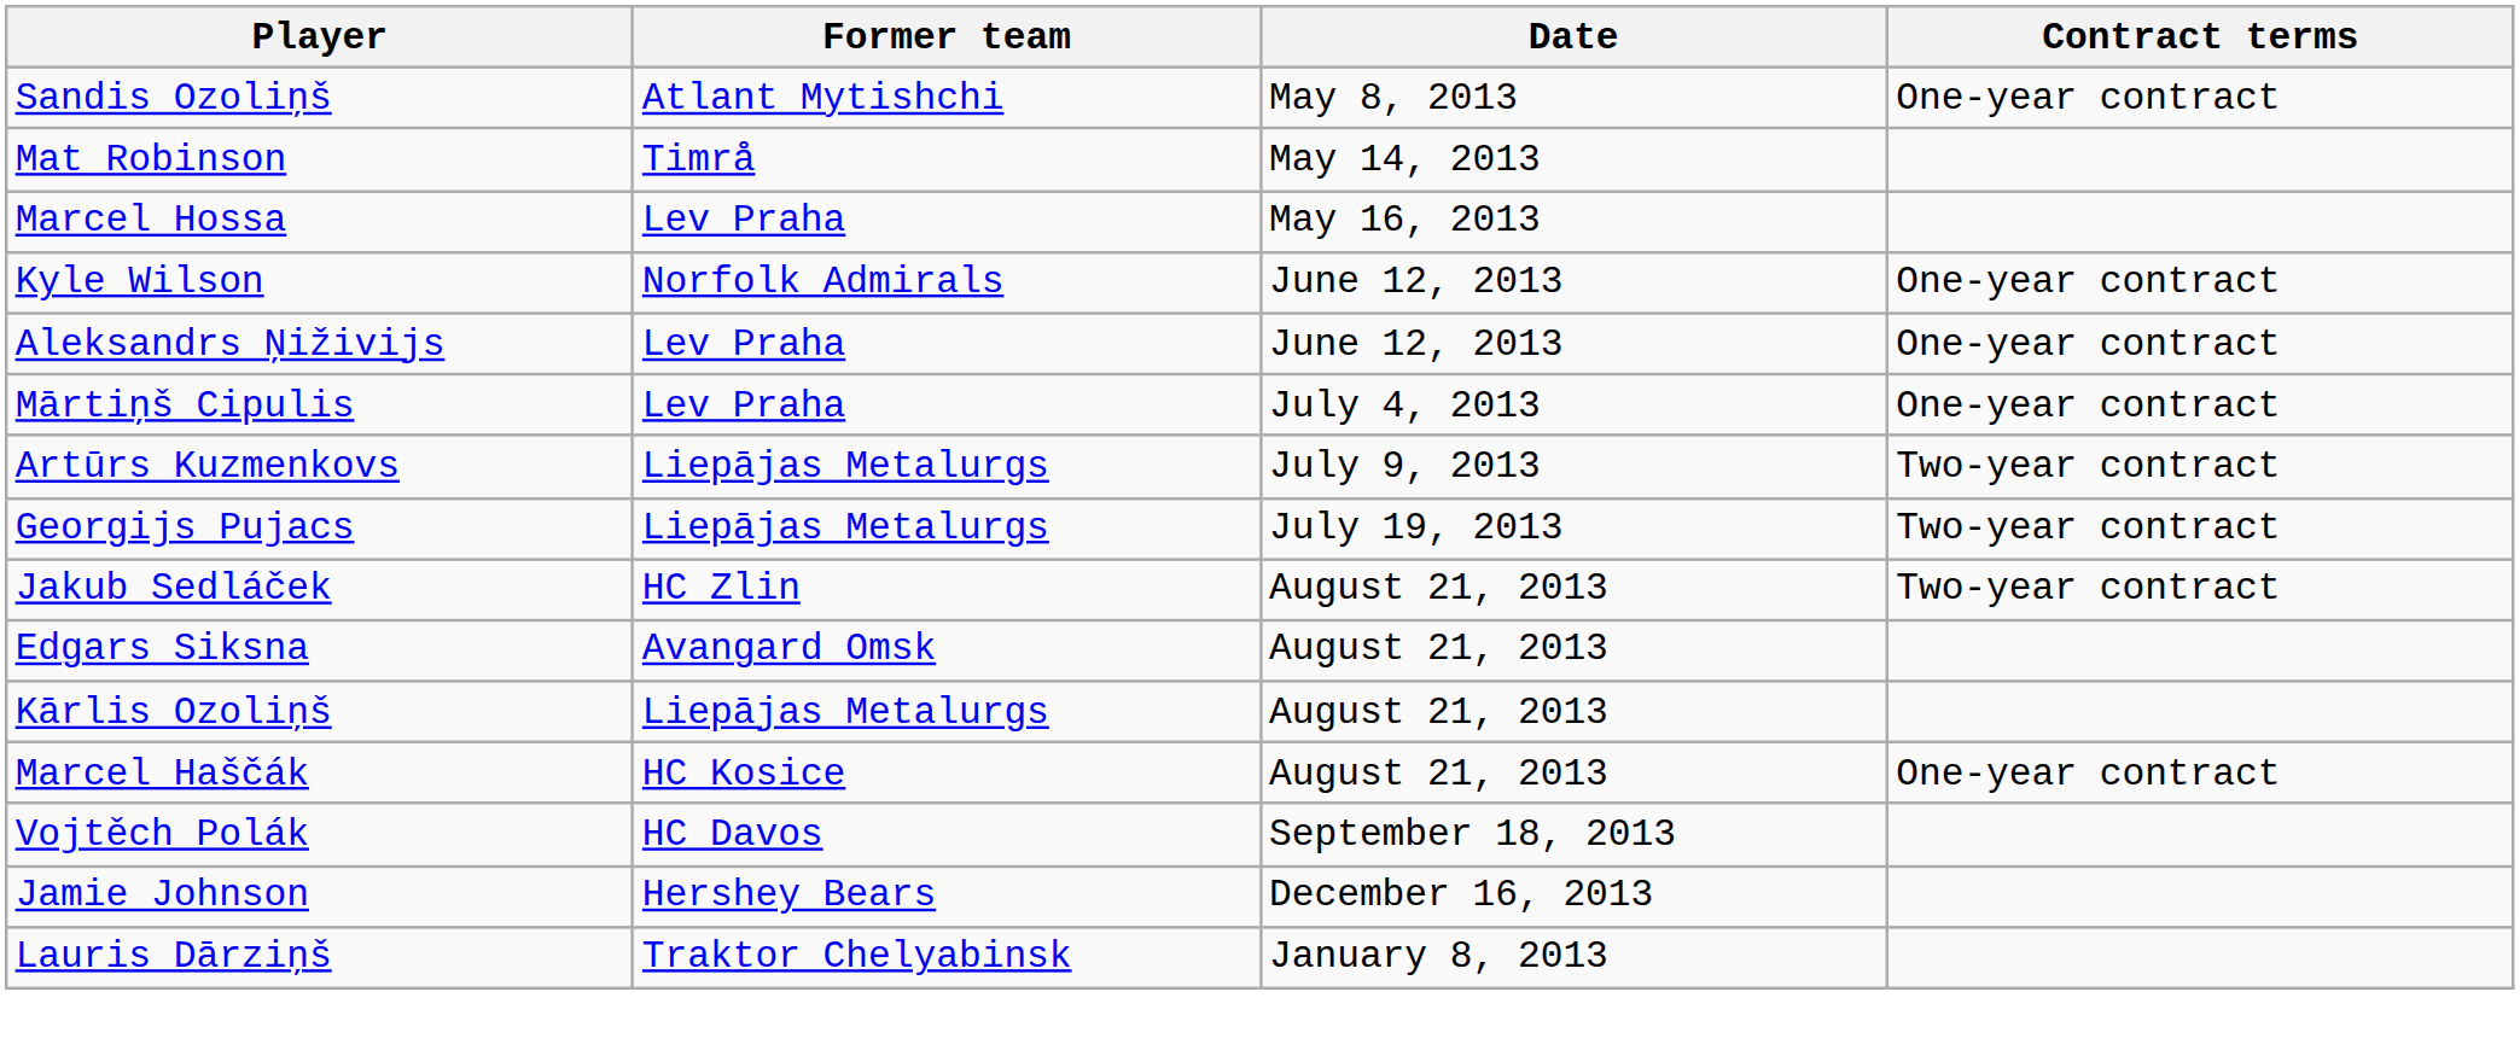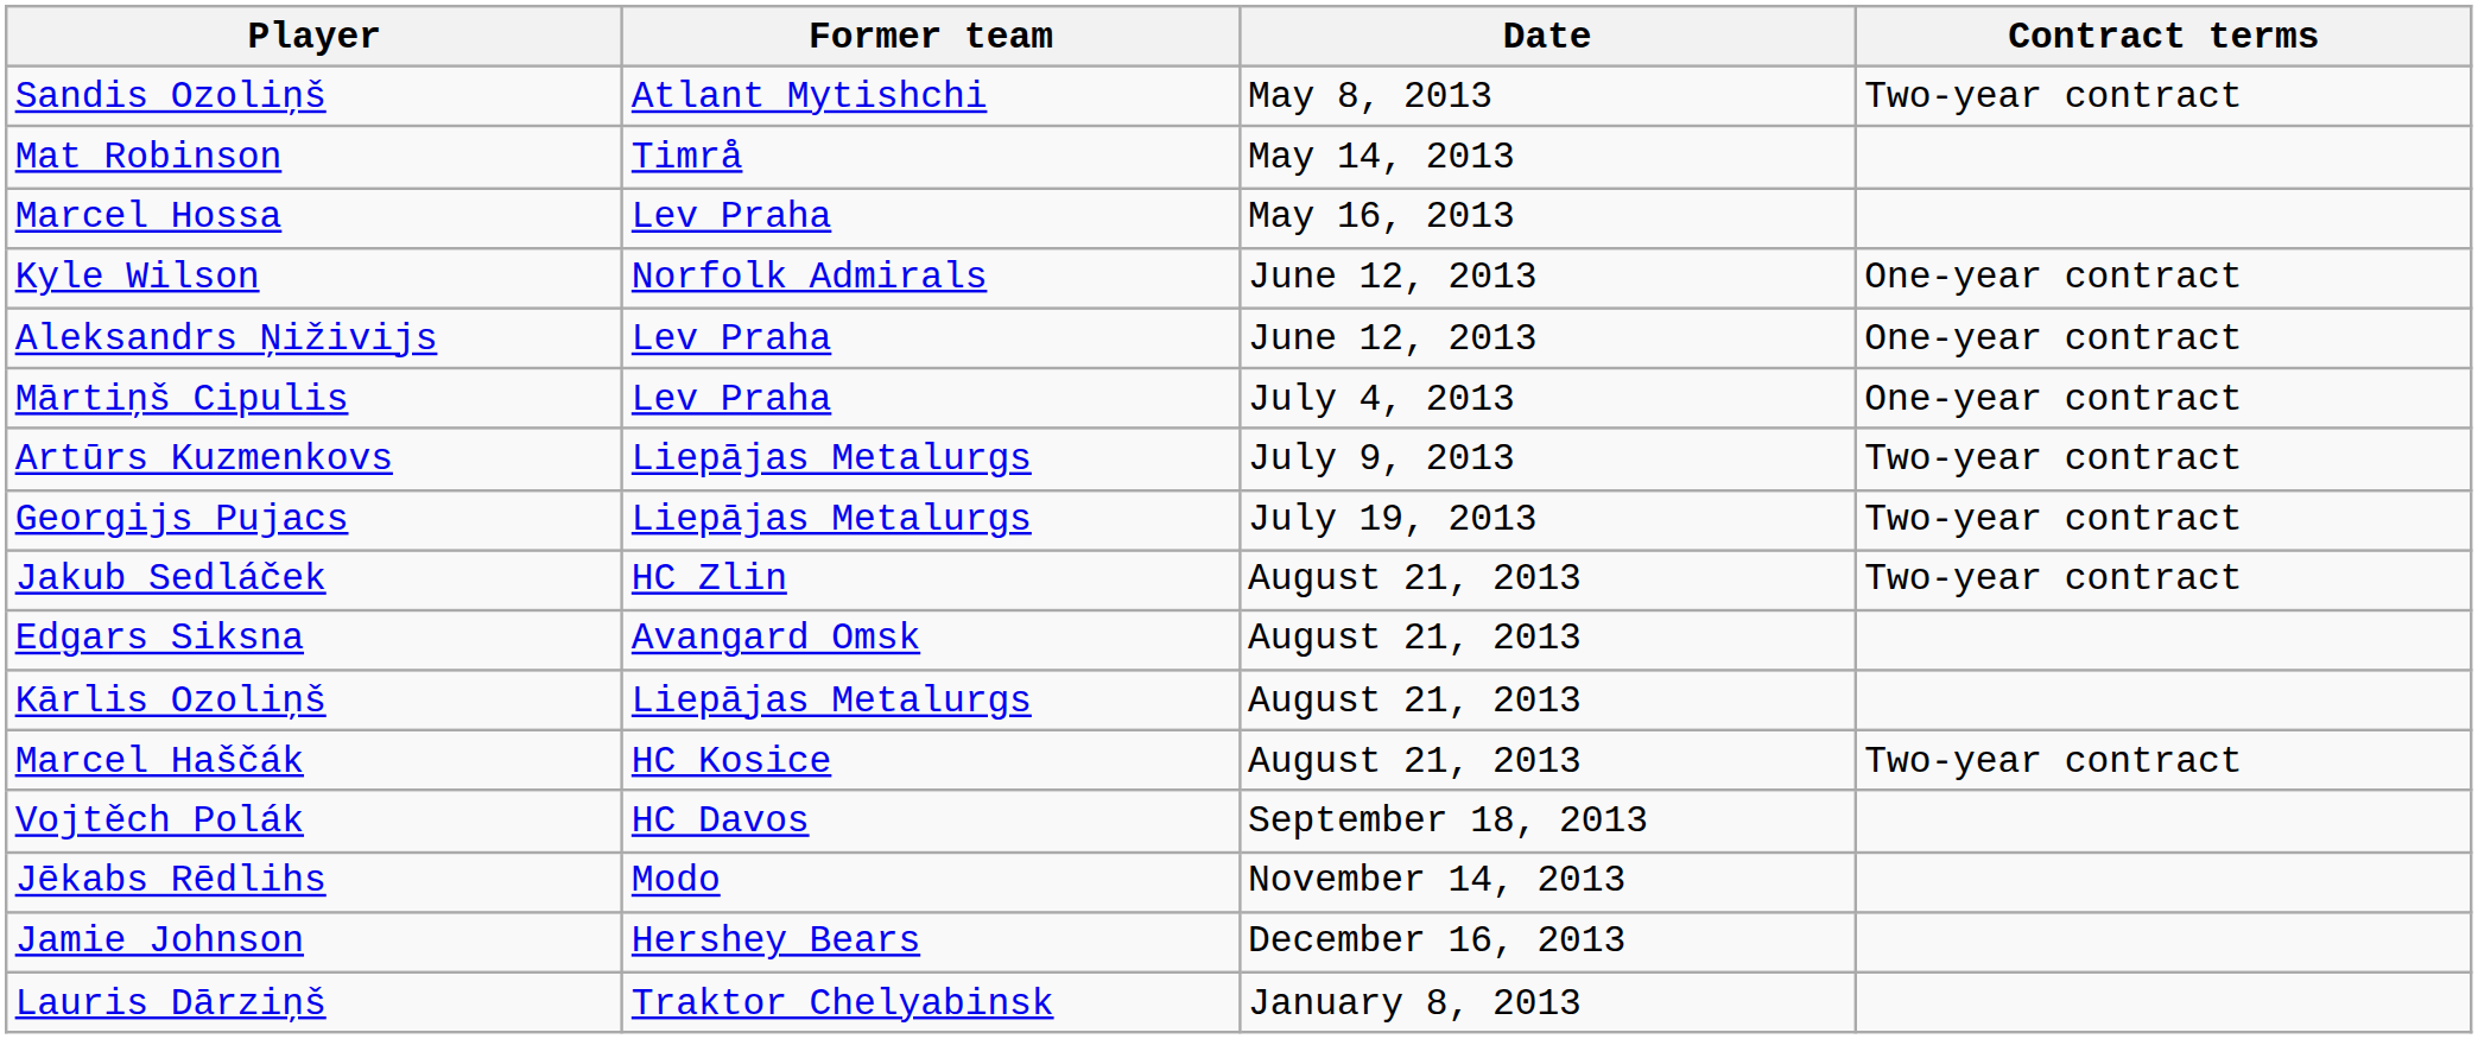Sandis Ozoliņš | Contract terms: One-year contract -> Two-year contract
Marcel Haščák | Contract terms: One-year contract -> Two-year contract
+ row: Jēkabs Rēdlihs | Modo | November 14, 2013
